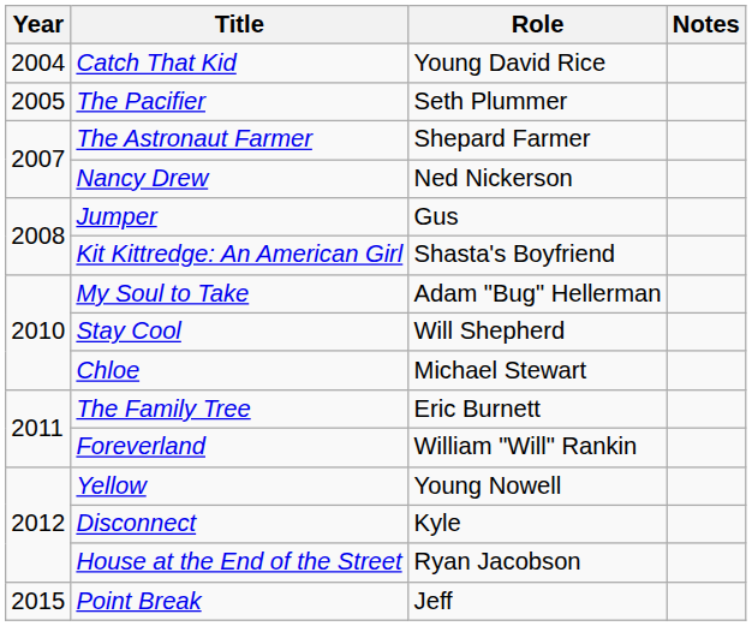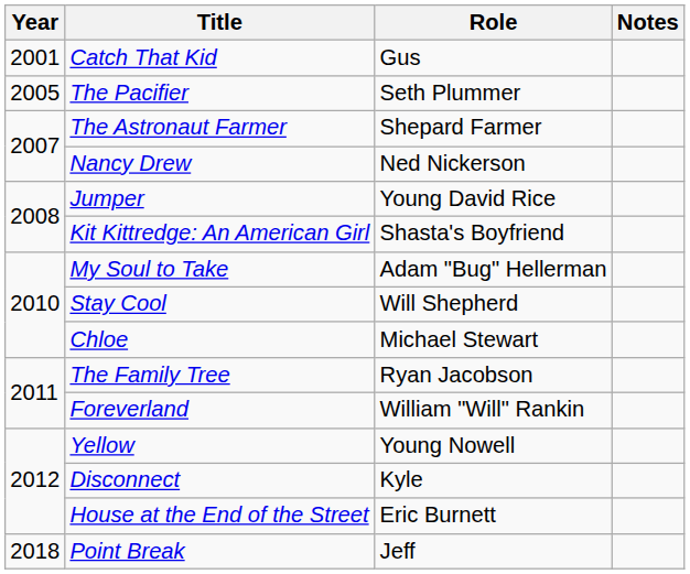Catch That Kid | Year: 2004 -> 2001
Catch That Kid | Role: Young David Rice -> Gus
Jumper | Role: Gus -> Young David Rice
The Family Tree | Role: Eric Burnett -> Ryan Jacobson
House at the End of the Street | Role: Ryan Jacobson -> Eric Burnett
Point Break | Year: 2015 -> 2018
